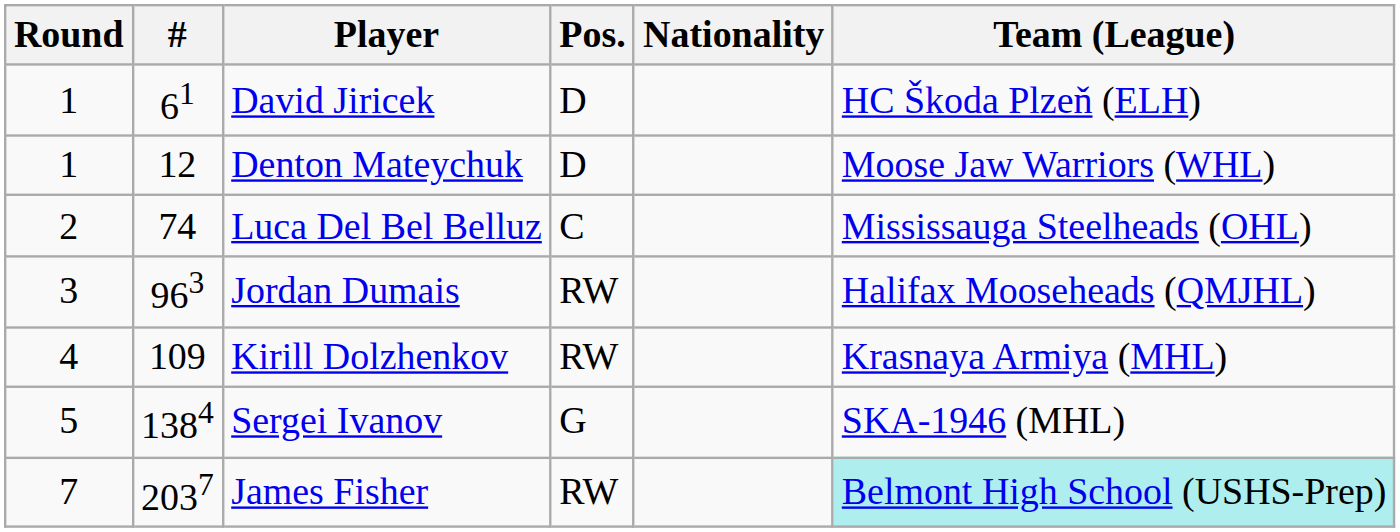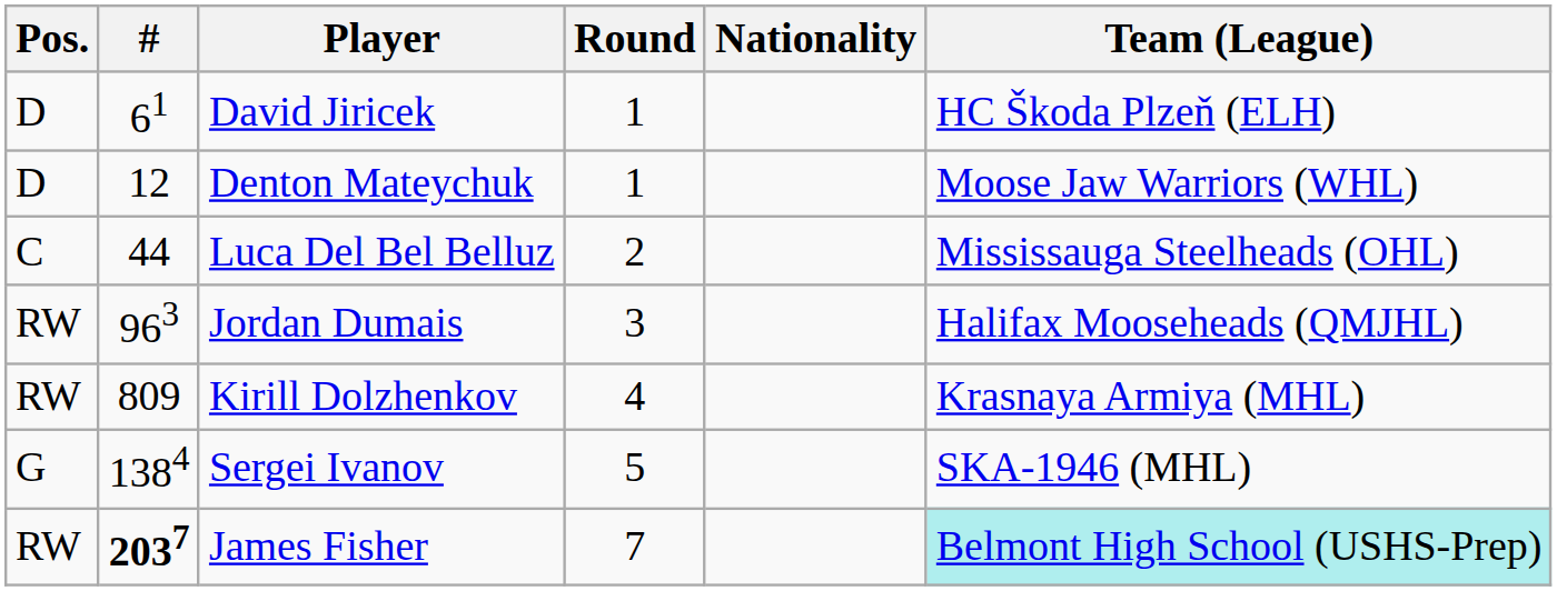columns swapped: Round <-> Pos.
Luca Del Bel Belluz | #: 74 -> 44
Kirill Dolzhenkov | #: 109 -> 809
James Fisher | #: normal -> bold
